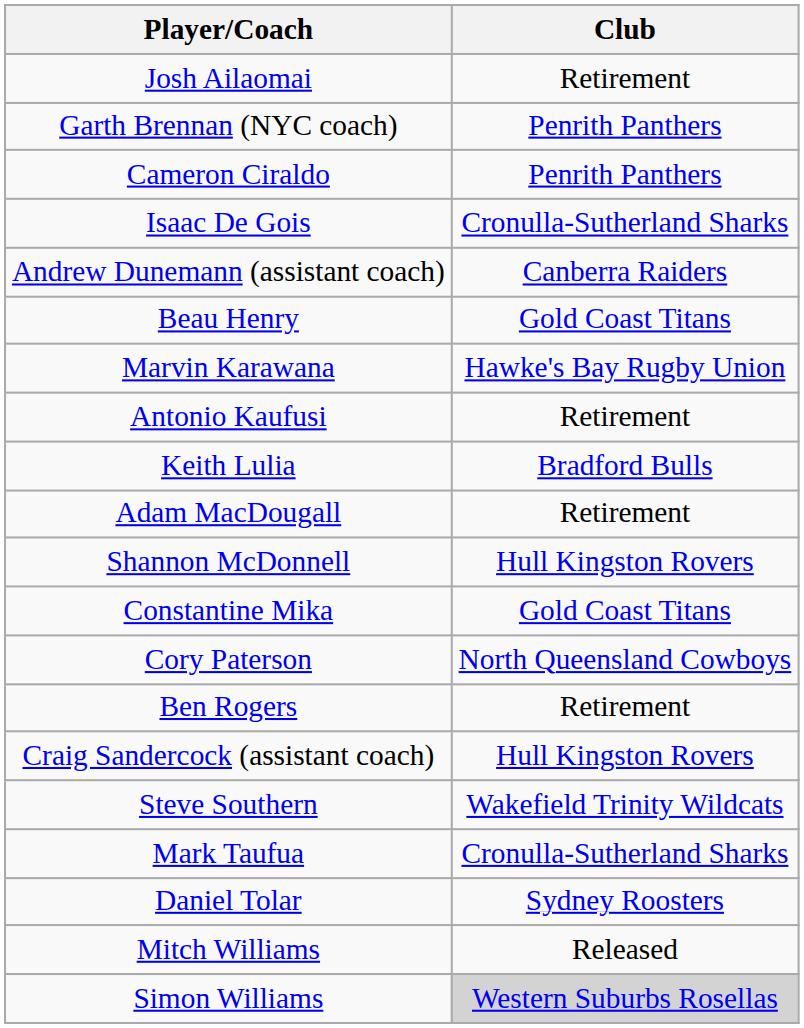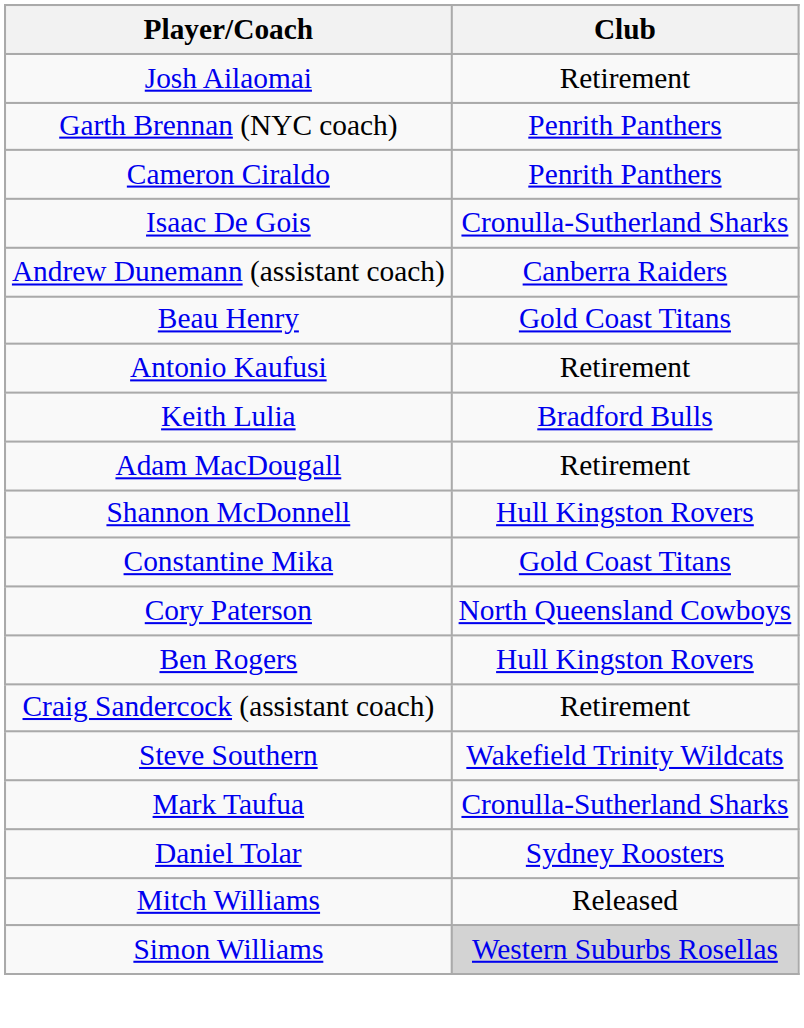- row: Marvin Karawana | Hawke's Bay Rugby Union
Ben Rogers | Club: Retirement -> Hull Kingston Rovers
Craig Sandercock (assistant coach) | Club: Hull Kingston Rovers -> Retirement
